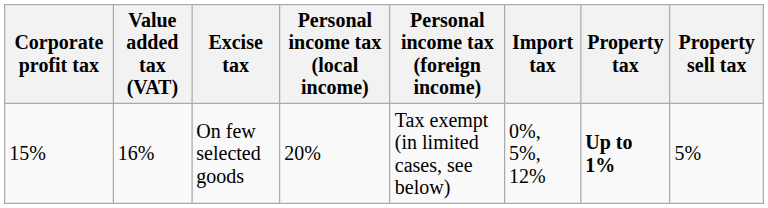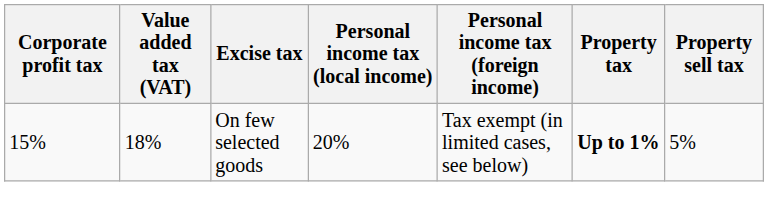- column: Import tax | 0%, 5%, 12%
On few selected goods | Value added tax (VAT): 16% -> 18%
